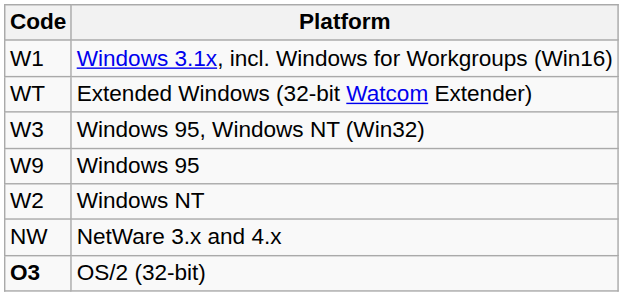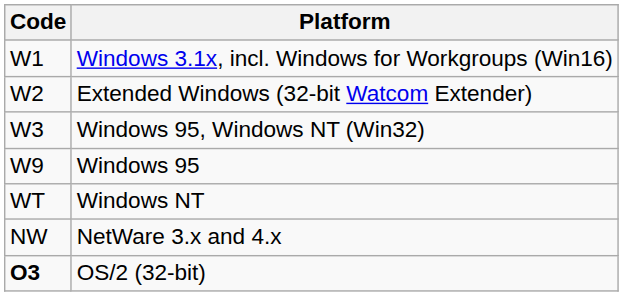Extended Windows (32-bit Watcom Extender) | Code: WT -> W2
Windows NT | Code: W2 -> WT
